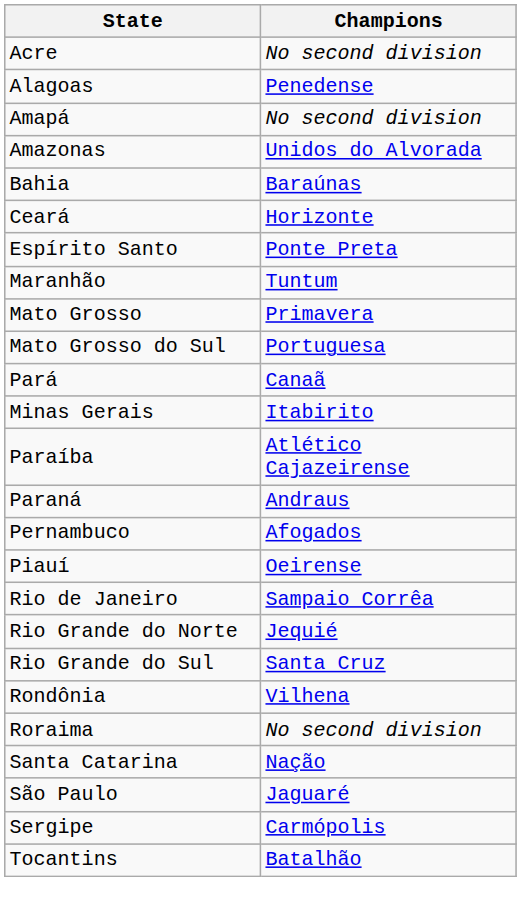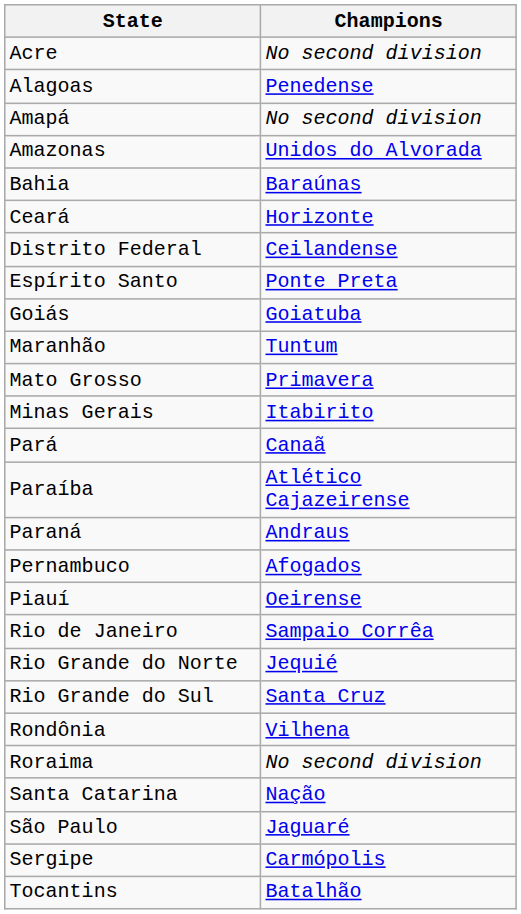+ row: Distrito Federal | Ceilandense
+ row: Goiás | Goiatuba
- row: Mato Grosso do Sul | Portuguesa
rows swapped: Minas Gerais <-> Pará
